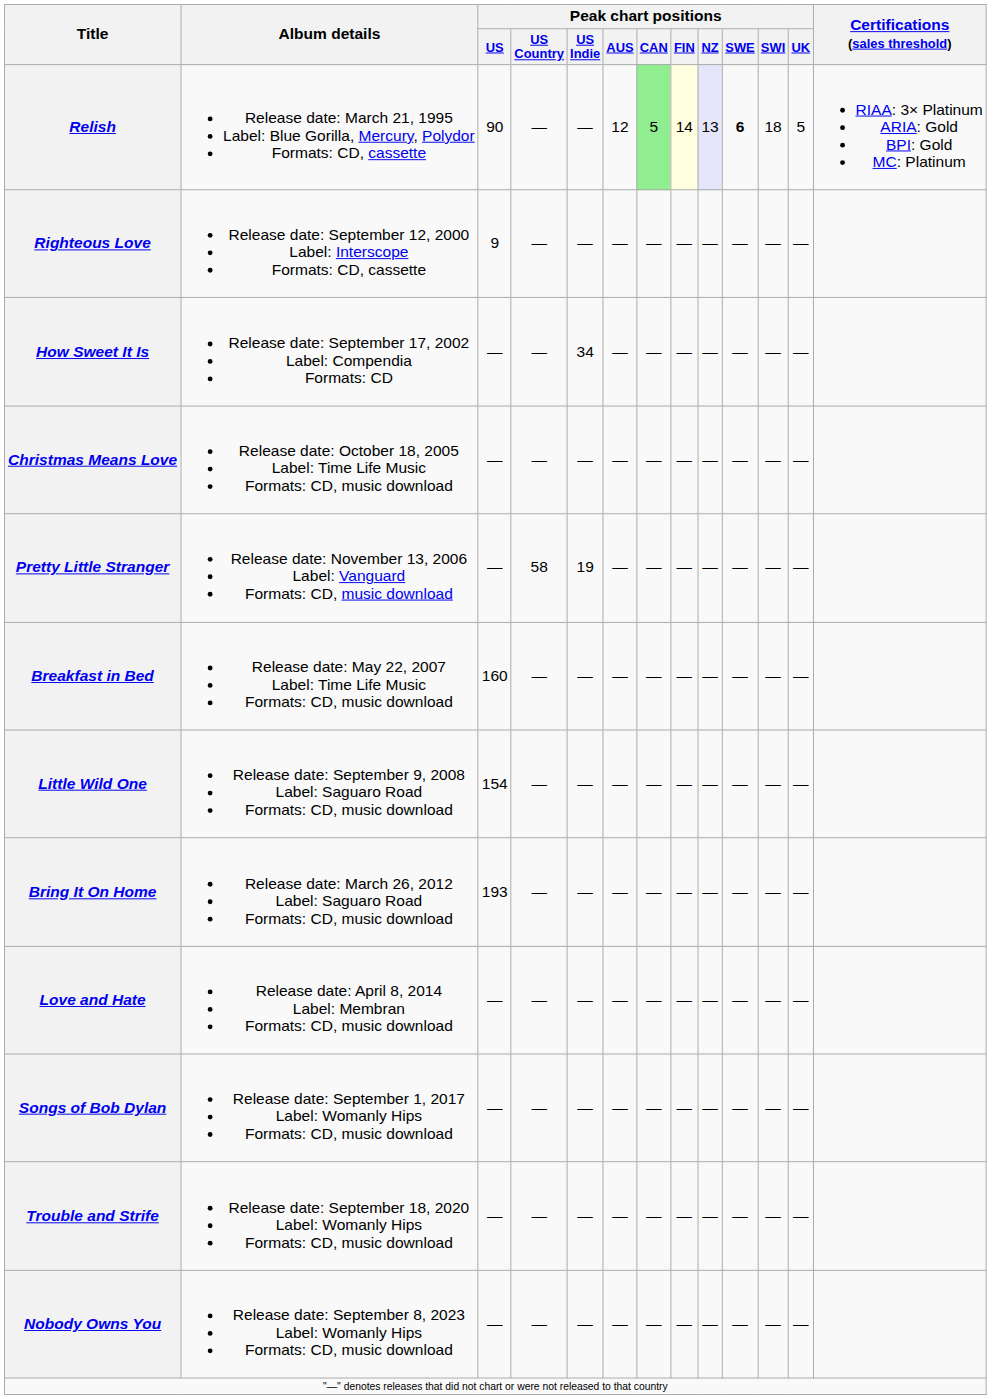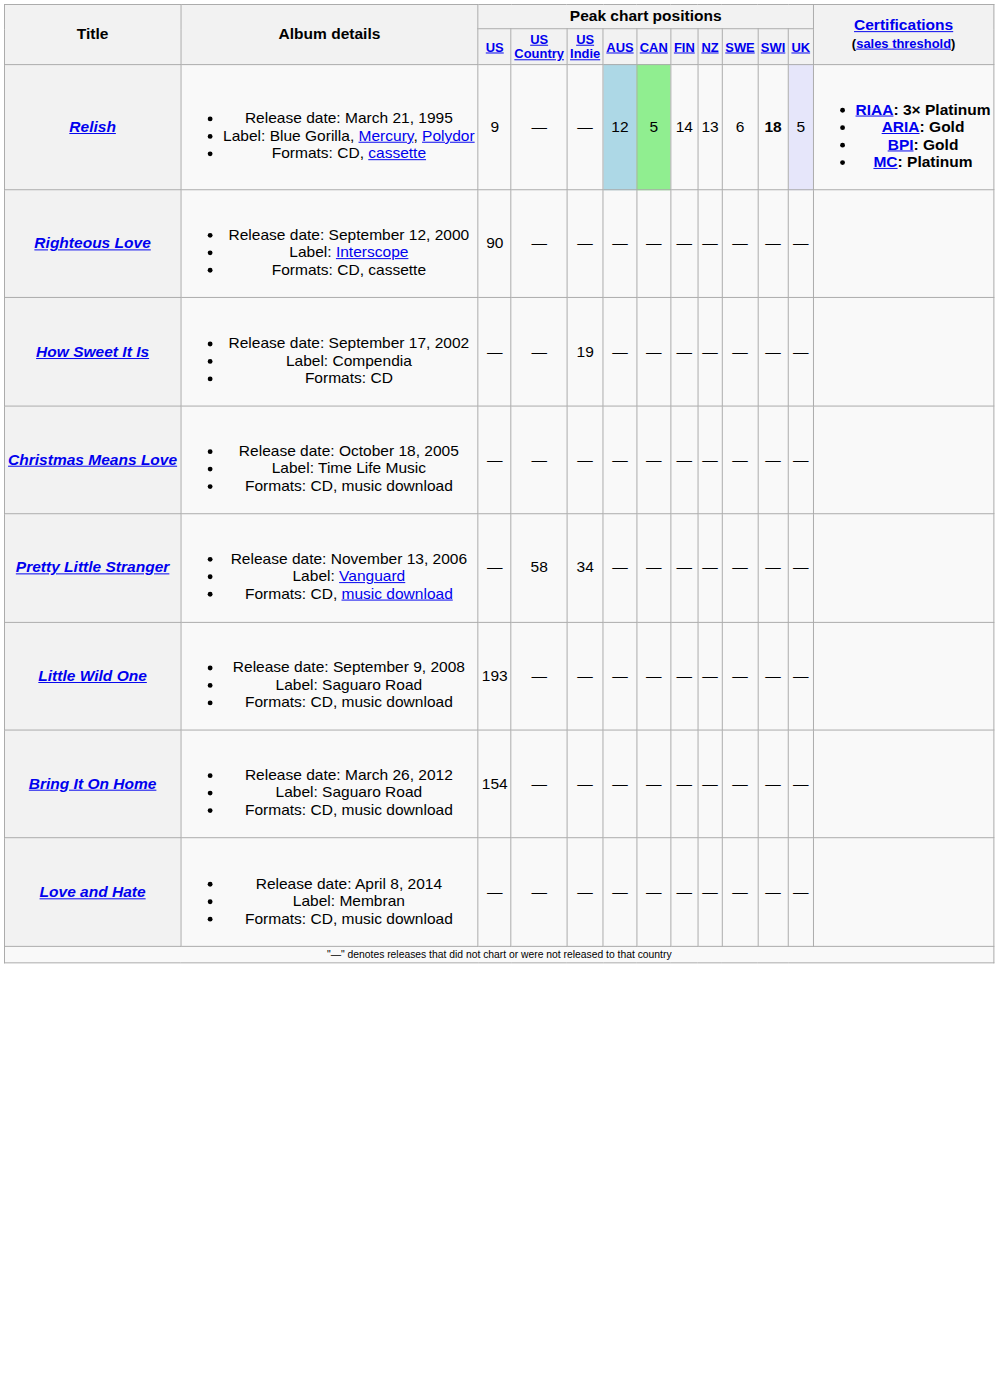Relish | Peak chart positions / US: 90 -> 9
Relish | Peak chart positions / AUS: no background -> lightblue background
Relish | Peak chart positions / FIN: lightyellow background -> no background
Relish | Peak chart positions / NZ: lavender background -> no background
Relish | Peak chart positions / SWE: bold -> normal
Relish | Peak chart positions / SWI: normal -> bold
Relish | Peak chart positions / UK: no background -> lavender background
Relish | Certifications (sales threshold): normal -> bold
Righteous Love | Peak chart positions / US: 9 -> 90
How Sweet It Is | Peak chart positions / US Indie: 34 -> 19
Pretty Little Stranger | Peak chart positions / US Indie: 19 -> 34
- row: Breakfast in Bed | Release date: May 22, 2007 Label: Time Life Music Formats: CD, music download | 160 | — | — | — | — | — | — | — | — | —
Little Wild One | Peak chart positions / US: 154 -> 193
Bring It On Home | Peak chart positions / US: 193 -> 154
- row: Songs of Bob Dylan | Release date: September 1, 2017 Label: Womanly Hips Formats: CD, music download | — | — | — | — | — | — | — | — | — | —
- row: Trouble and Strife | Release date: September 18, 2020 Label: Womanly Hips Formats: CD, music download | — | — | — | — | — | — | — | — | — | —
- row: Nobody Owns You | Release date: September 8, 2023 Label: Womanly Hips Formats: CD, music download | — | — | — | — | — | — | — | — | — | —
